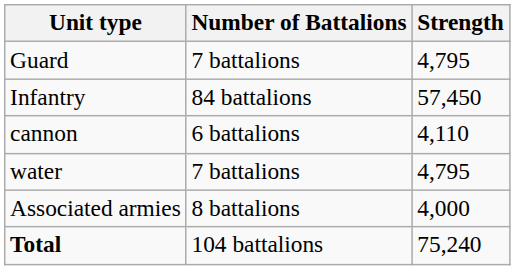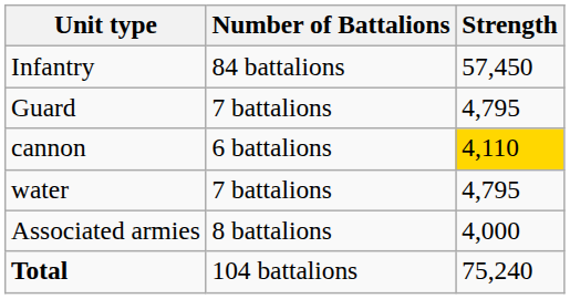rows swapped: Guard <-> Infantry
cannon | Strength: no background -> gold background
